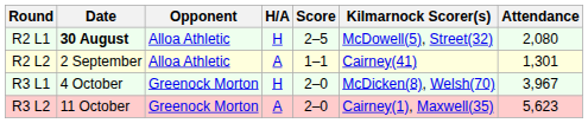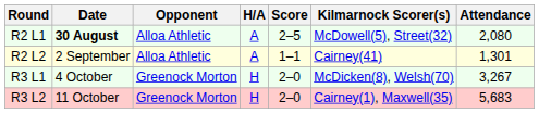R2 L1 | H/A: H -> A
R3 L1 | Attendance: 3,967 -> 3,267
R3 L2 | H/A: A -> H
R3 L2 | Attendance: 5,623 -> 5,683
